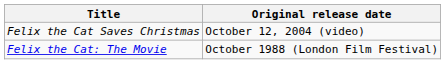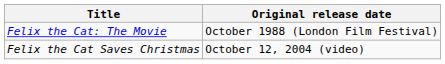rows swapped: Felix the Cat: The Movie <-> Felix the Cat Saves Christmas
